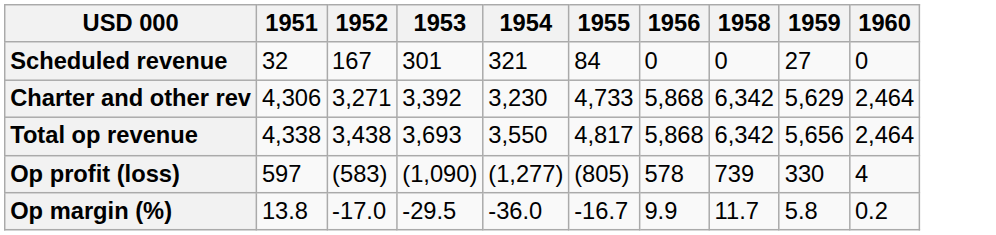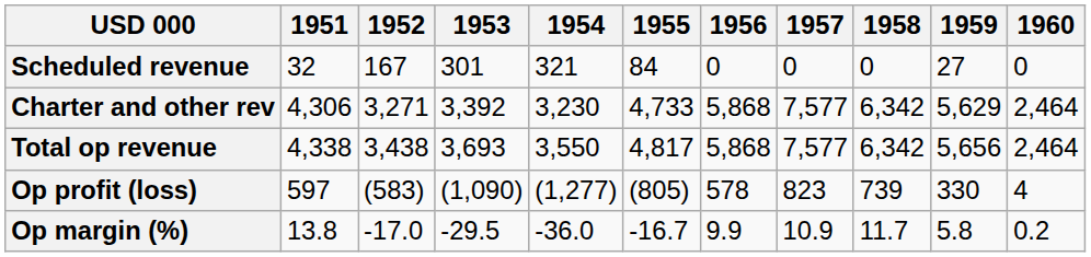+ column: 1957 | 0 | 7,577 | 7,577 | 823 | 10.9
